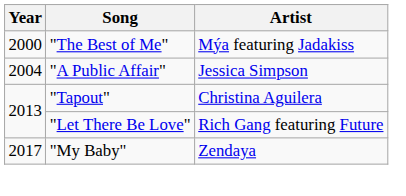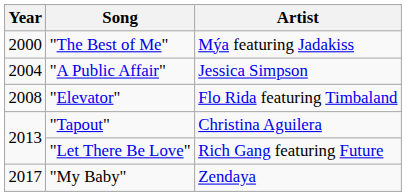+ row: 2008 | "Elevator" | Flo Rida featuring Timbaland
